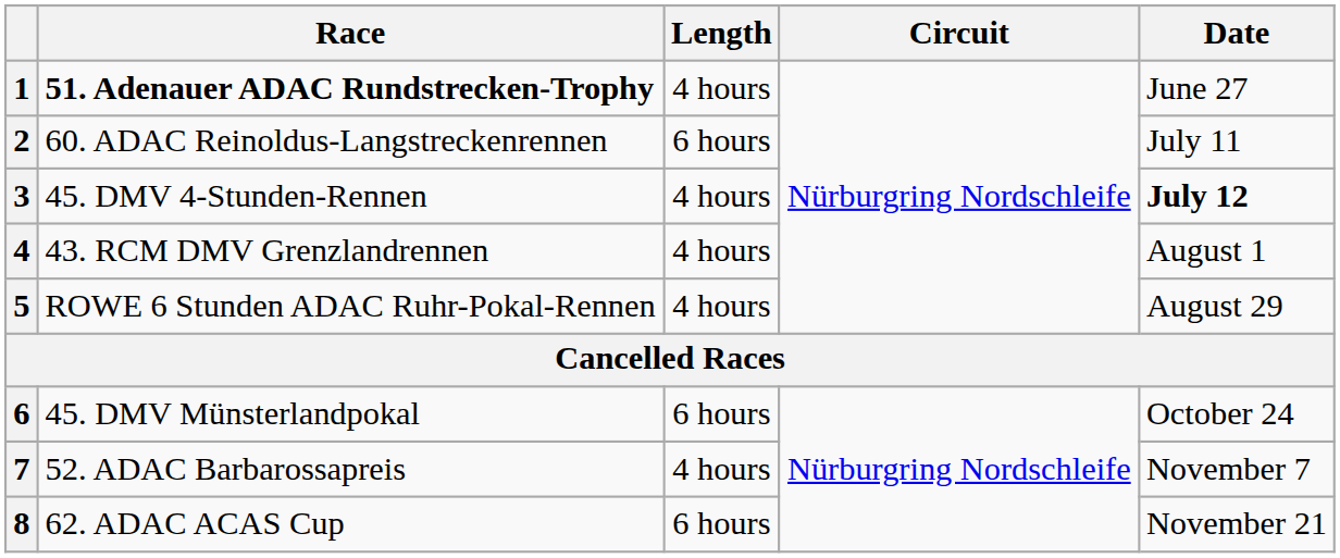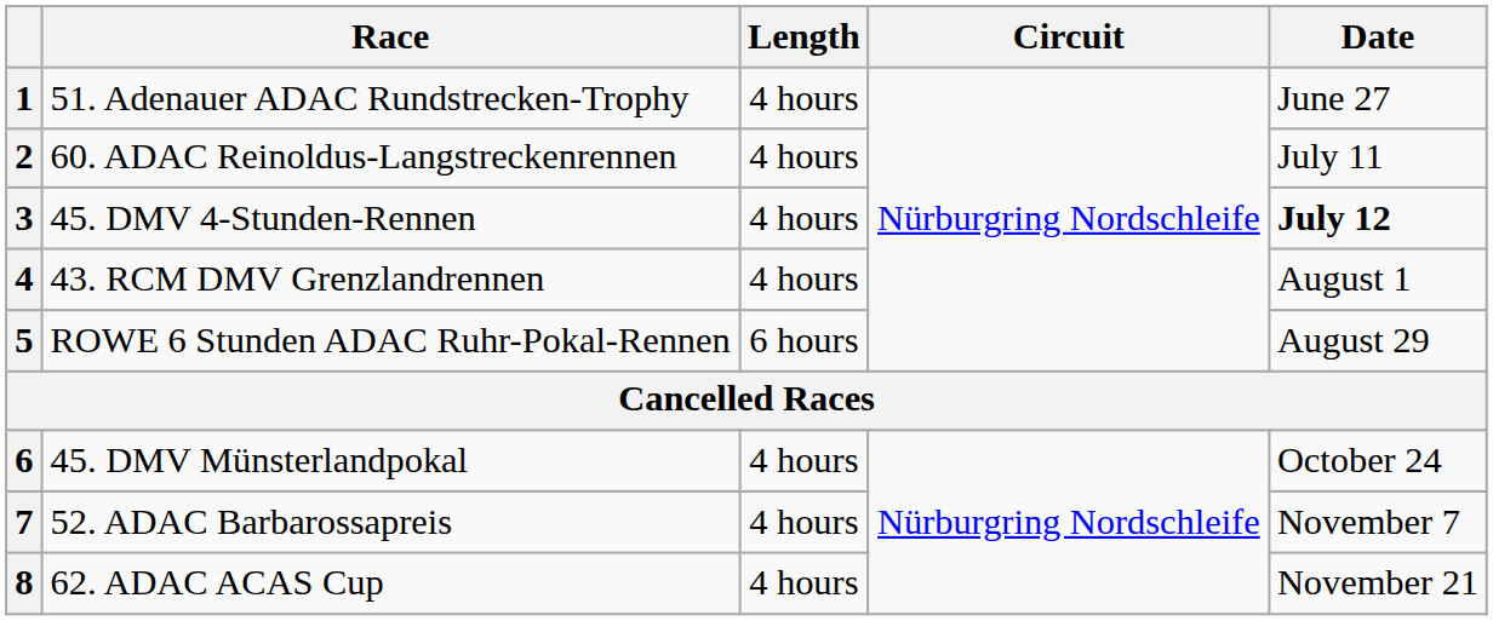1 | Race: bold -> normal
2 | Length: 6 hours -> 4 hours
5 | Length: 4 hours -> 6 hours
6 | Length: 6 hours -> 4 hours
8 | Length: 6 hours -> 4 hours
